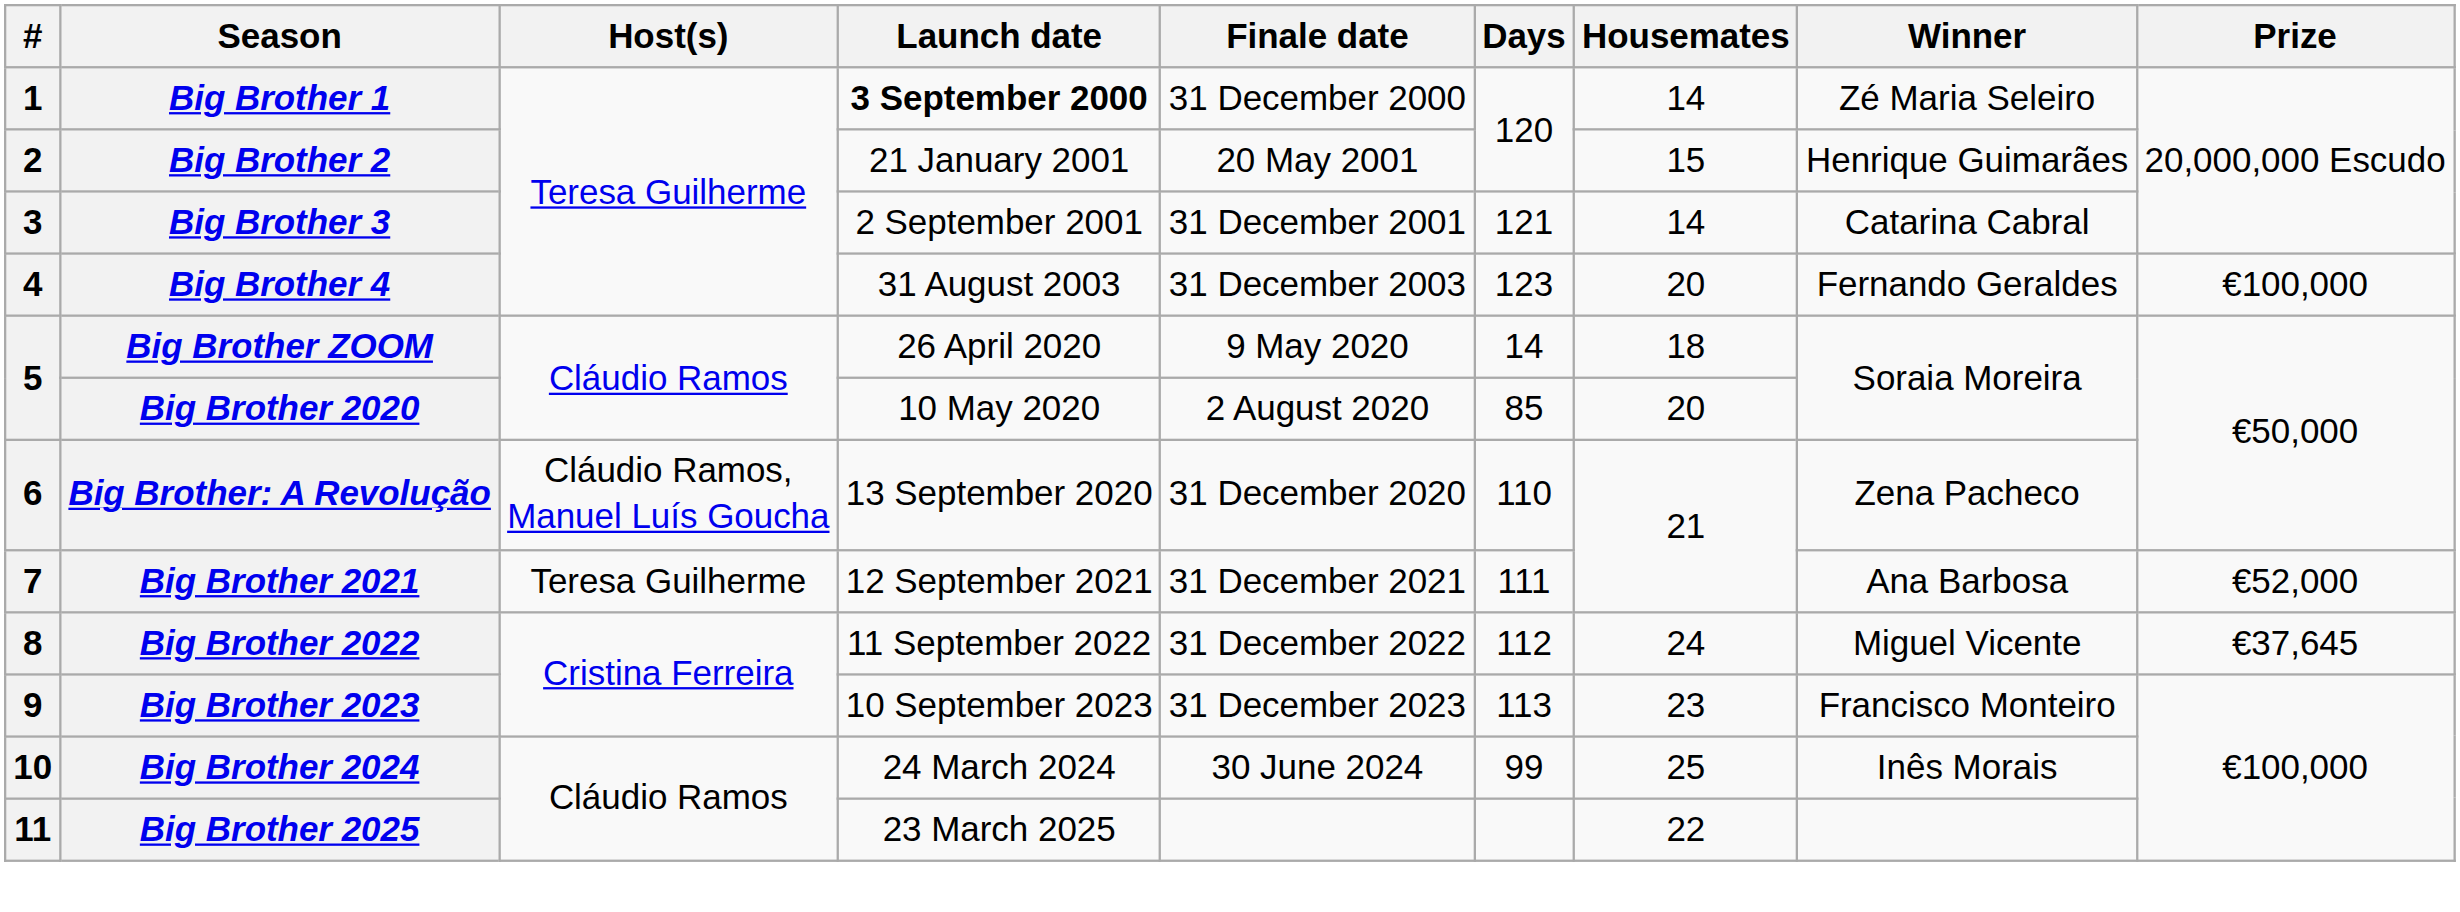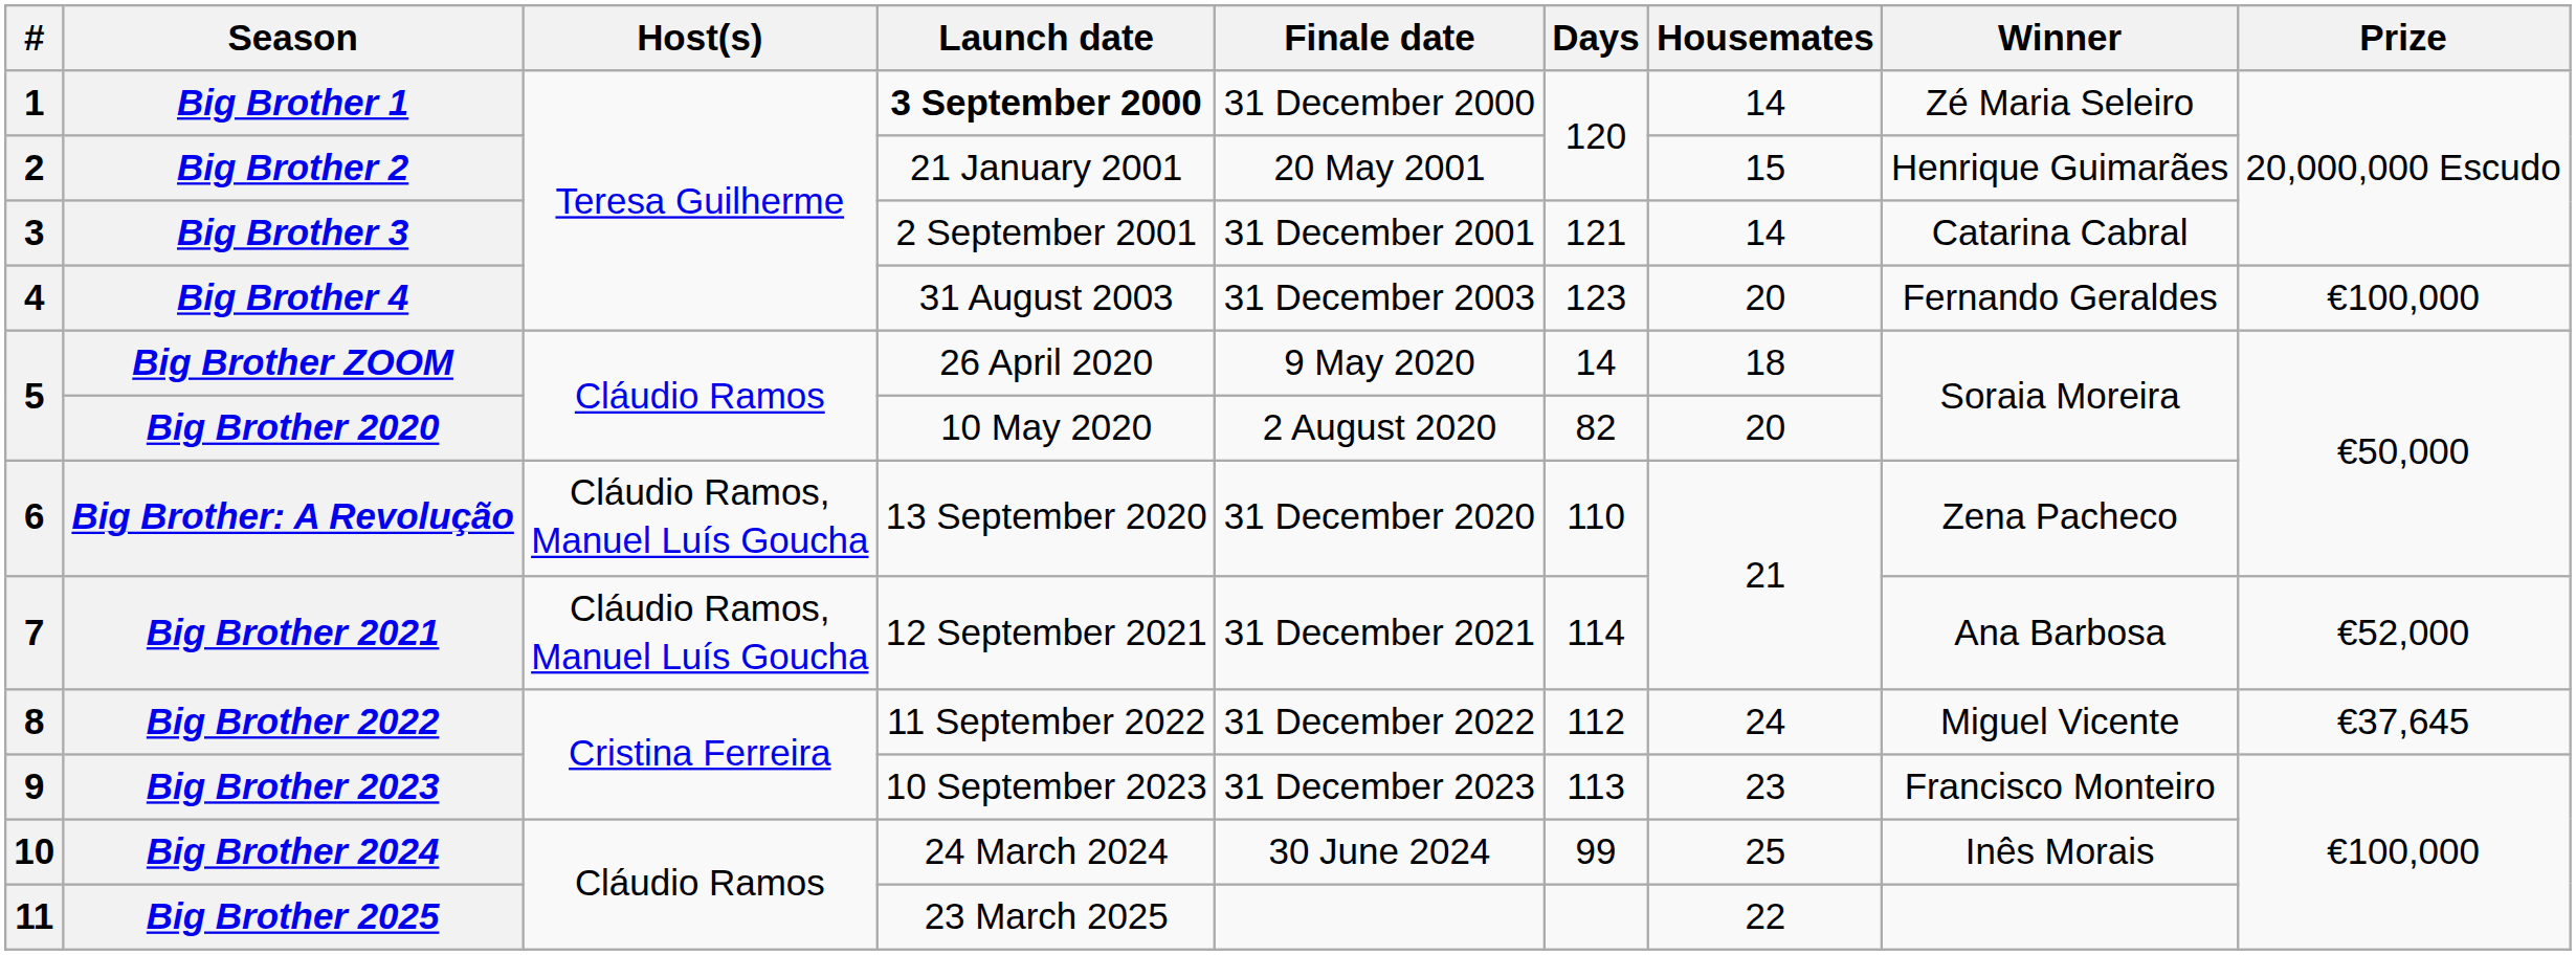Big Brother 2020 | Days: 85 -> 82
Big Brother 2021 | Host(s): Teresa Guilherme -> Cláudio Ramos, Manuel Luís Goucha
Big Brother 2021 | Days: 111 -> 114
